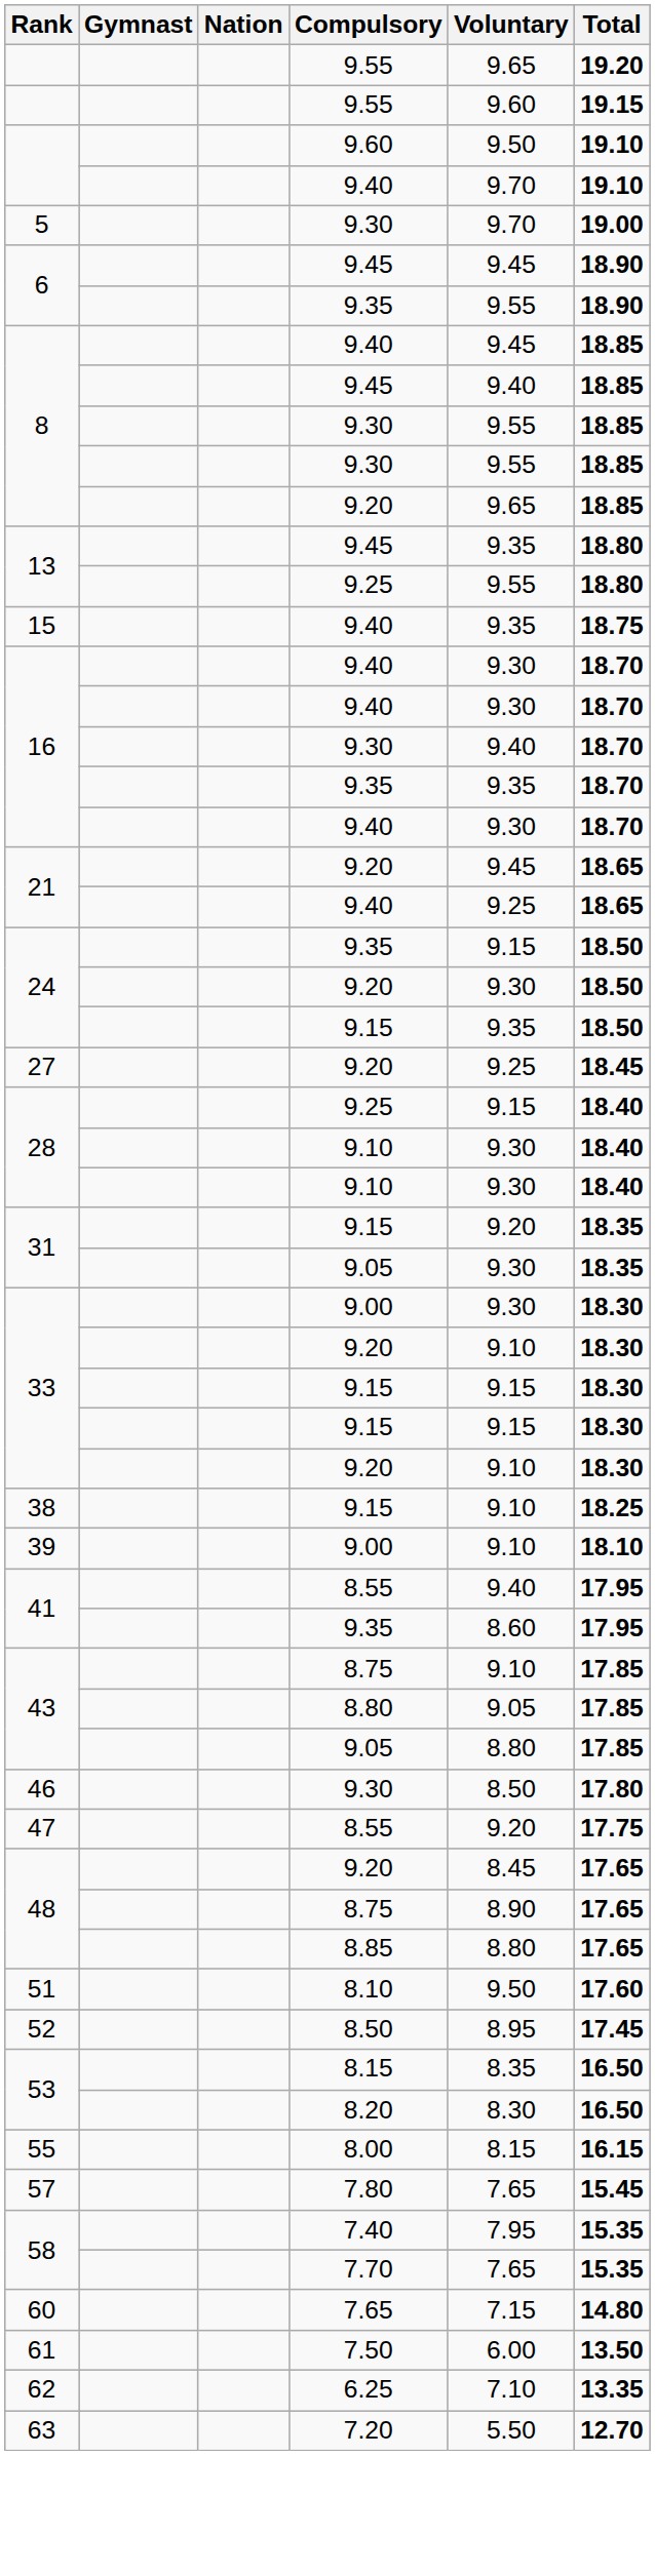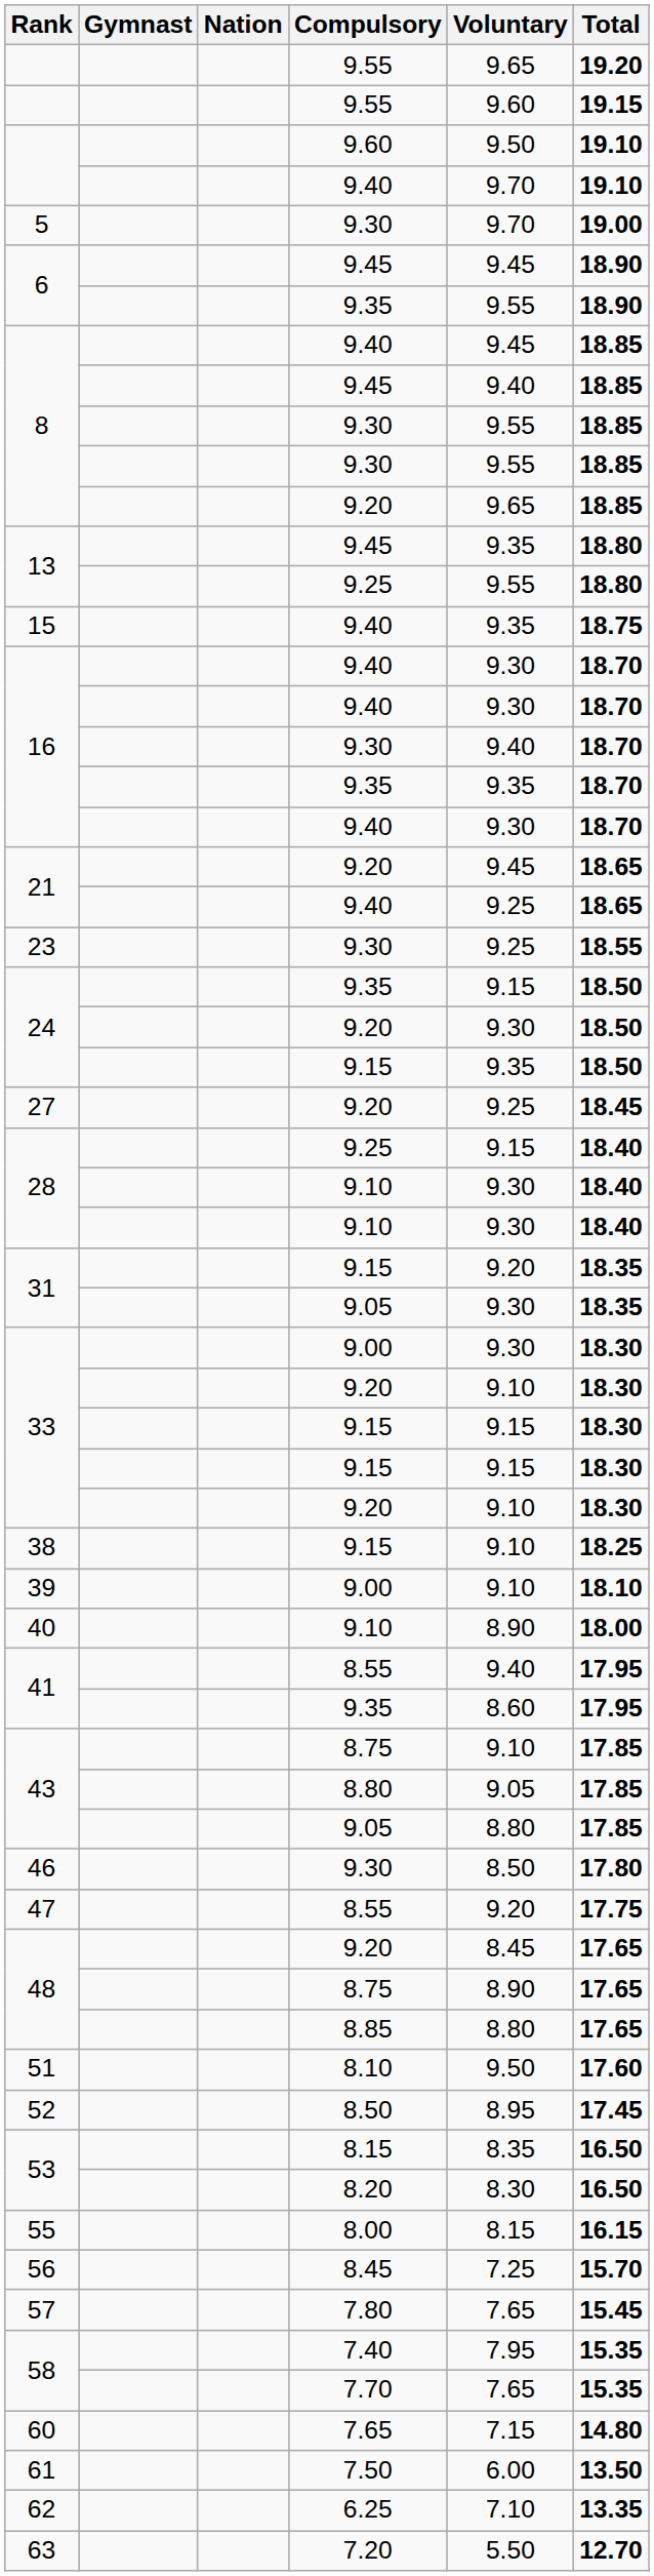+ row: 23 | 9.30 | 9.25 | 18.55
+ row: 40 | 9.10 | 8.90 | 18.00
+ row: 56 | 8.45 | 7.25 | 15.70
